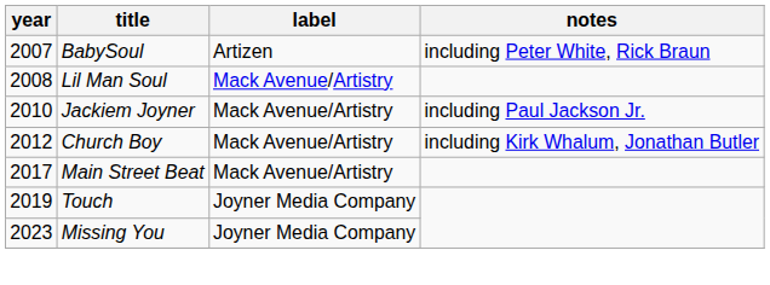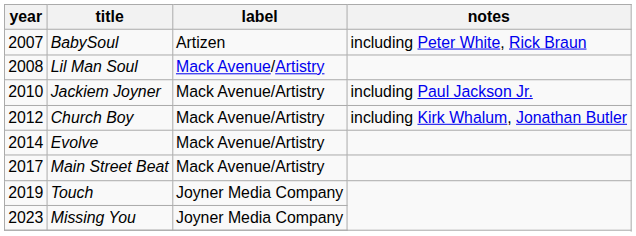+ row: 2014 | Evolve | Mack Avenue/Artistry
